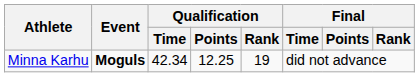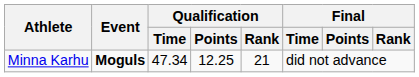Minna Karhu | Qualification / Time: 42.34 -> 47.34
Minna Karhu | Qualification / Rank: 19 -> 21
